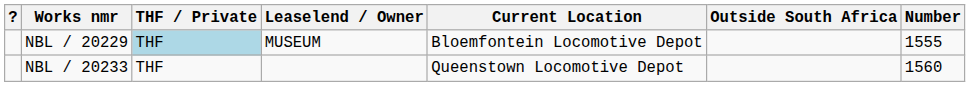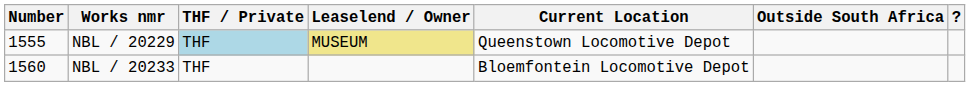columns swapped: Number <-> ?
NBL / 20229 | Leaselend / Owner: no background -> khaki background
NBL / 20229 | Current Location: Bloemfontein Locomotive Depot -> Queenstown Locomotive Depot
NBL / 20233 | Current Location: Queenstown Locomotive Depot -> Bloemfontein Locomotive Depot
